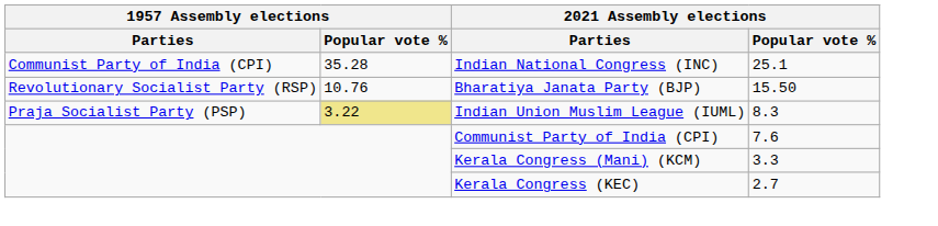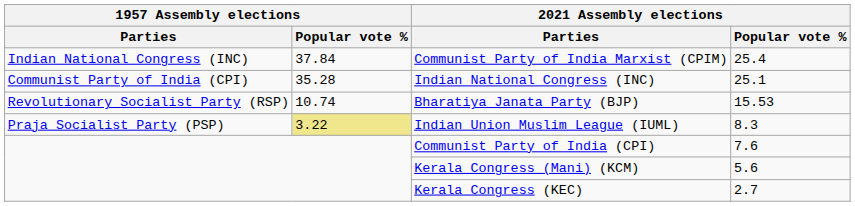+ row: Indian National Congress (INC) | 37.84 | Communist Party of India Marxist (CPIM) | 25.4
Bharatiya Janata Party (BJP) | 1957 Assembly elections / Popular vote %: 10.76 -> 10.74
Bharatiya Janata Party (BJP) | 2021 Assembly elections / Popular vote %: 15.50 -> 15.53
Kerala Congress (Mani) (KCM) | 2021 Assembly elections / Popular vote %: 3.3 -> 5.6
